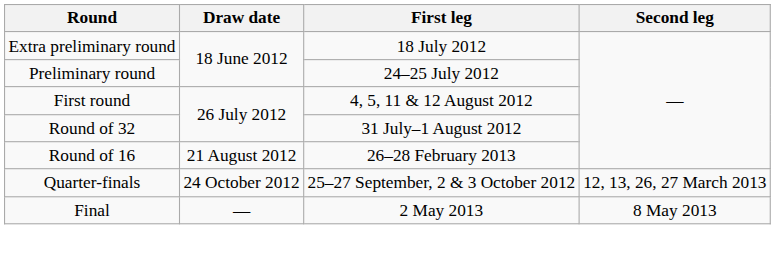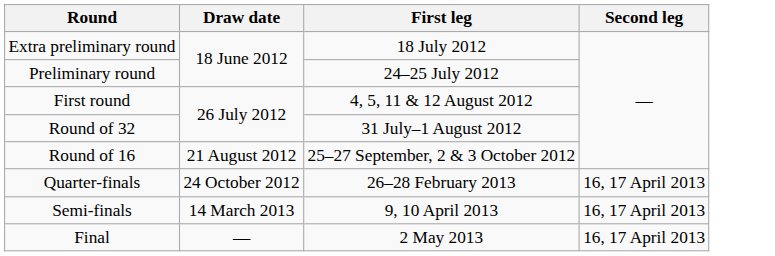Round of 16 | First leg: 26–28 February 2013 -> 25–27 September, 2 & 3 October 2012
Quarter-finals | First leg: 25–27 September, 2 & 3 October 2012 -> 26–28 February 2013
Quarter-finals | Second leg: 12, 13, 26, 27 March 2013 -> 16, 17 April 2013
+ row: Semi-finals | 14 March 2013 | 9, 10 April 2013 | 16, 17 April 2013
Final | Second leg: 8 May 2013 -> 16, 17 April 2013
